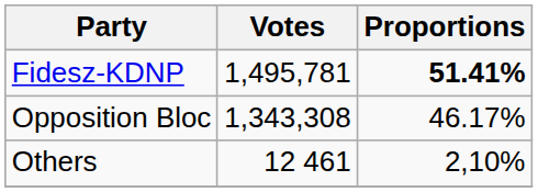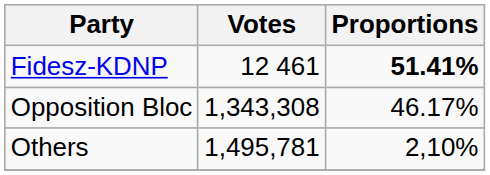Fidesz-KDNP | Votes: 1,495,781 -> 12 461
Others | Votes: 12 461 -> 1,495,781
